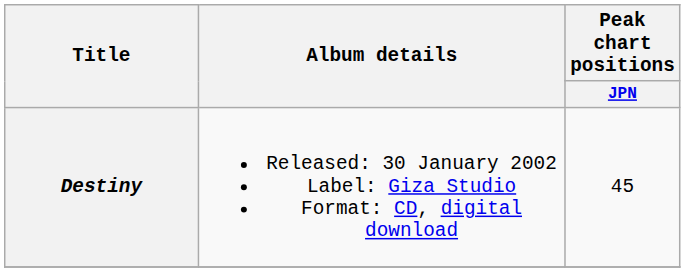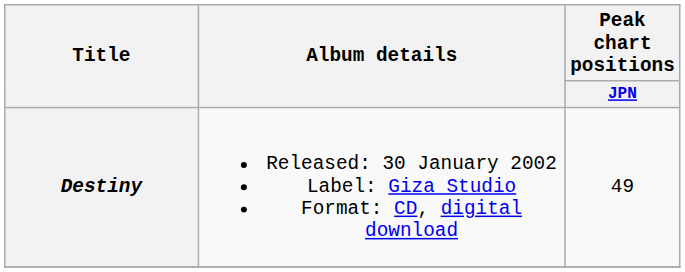Destiny | Peak chart positions / JPN: 45 -> 49
